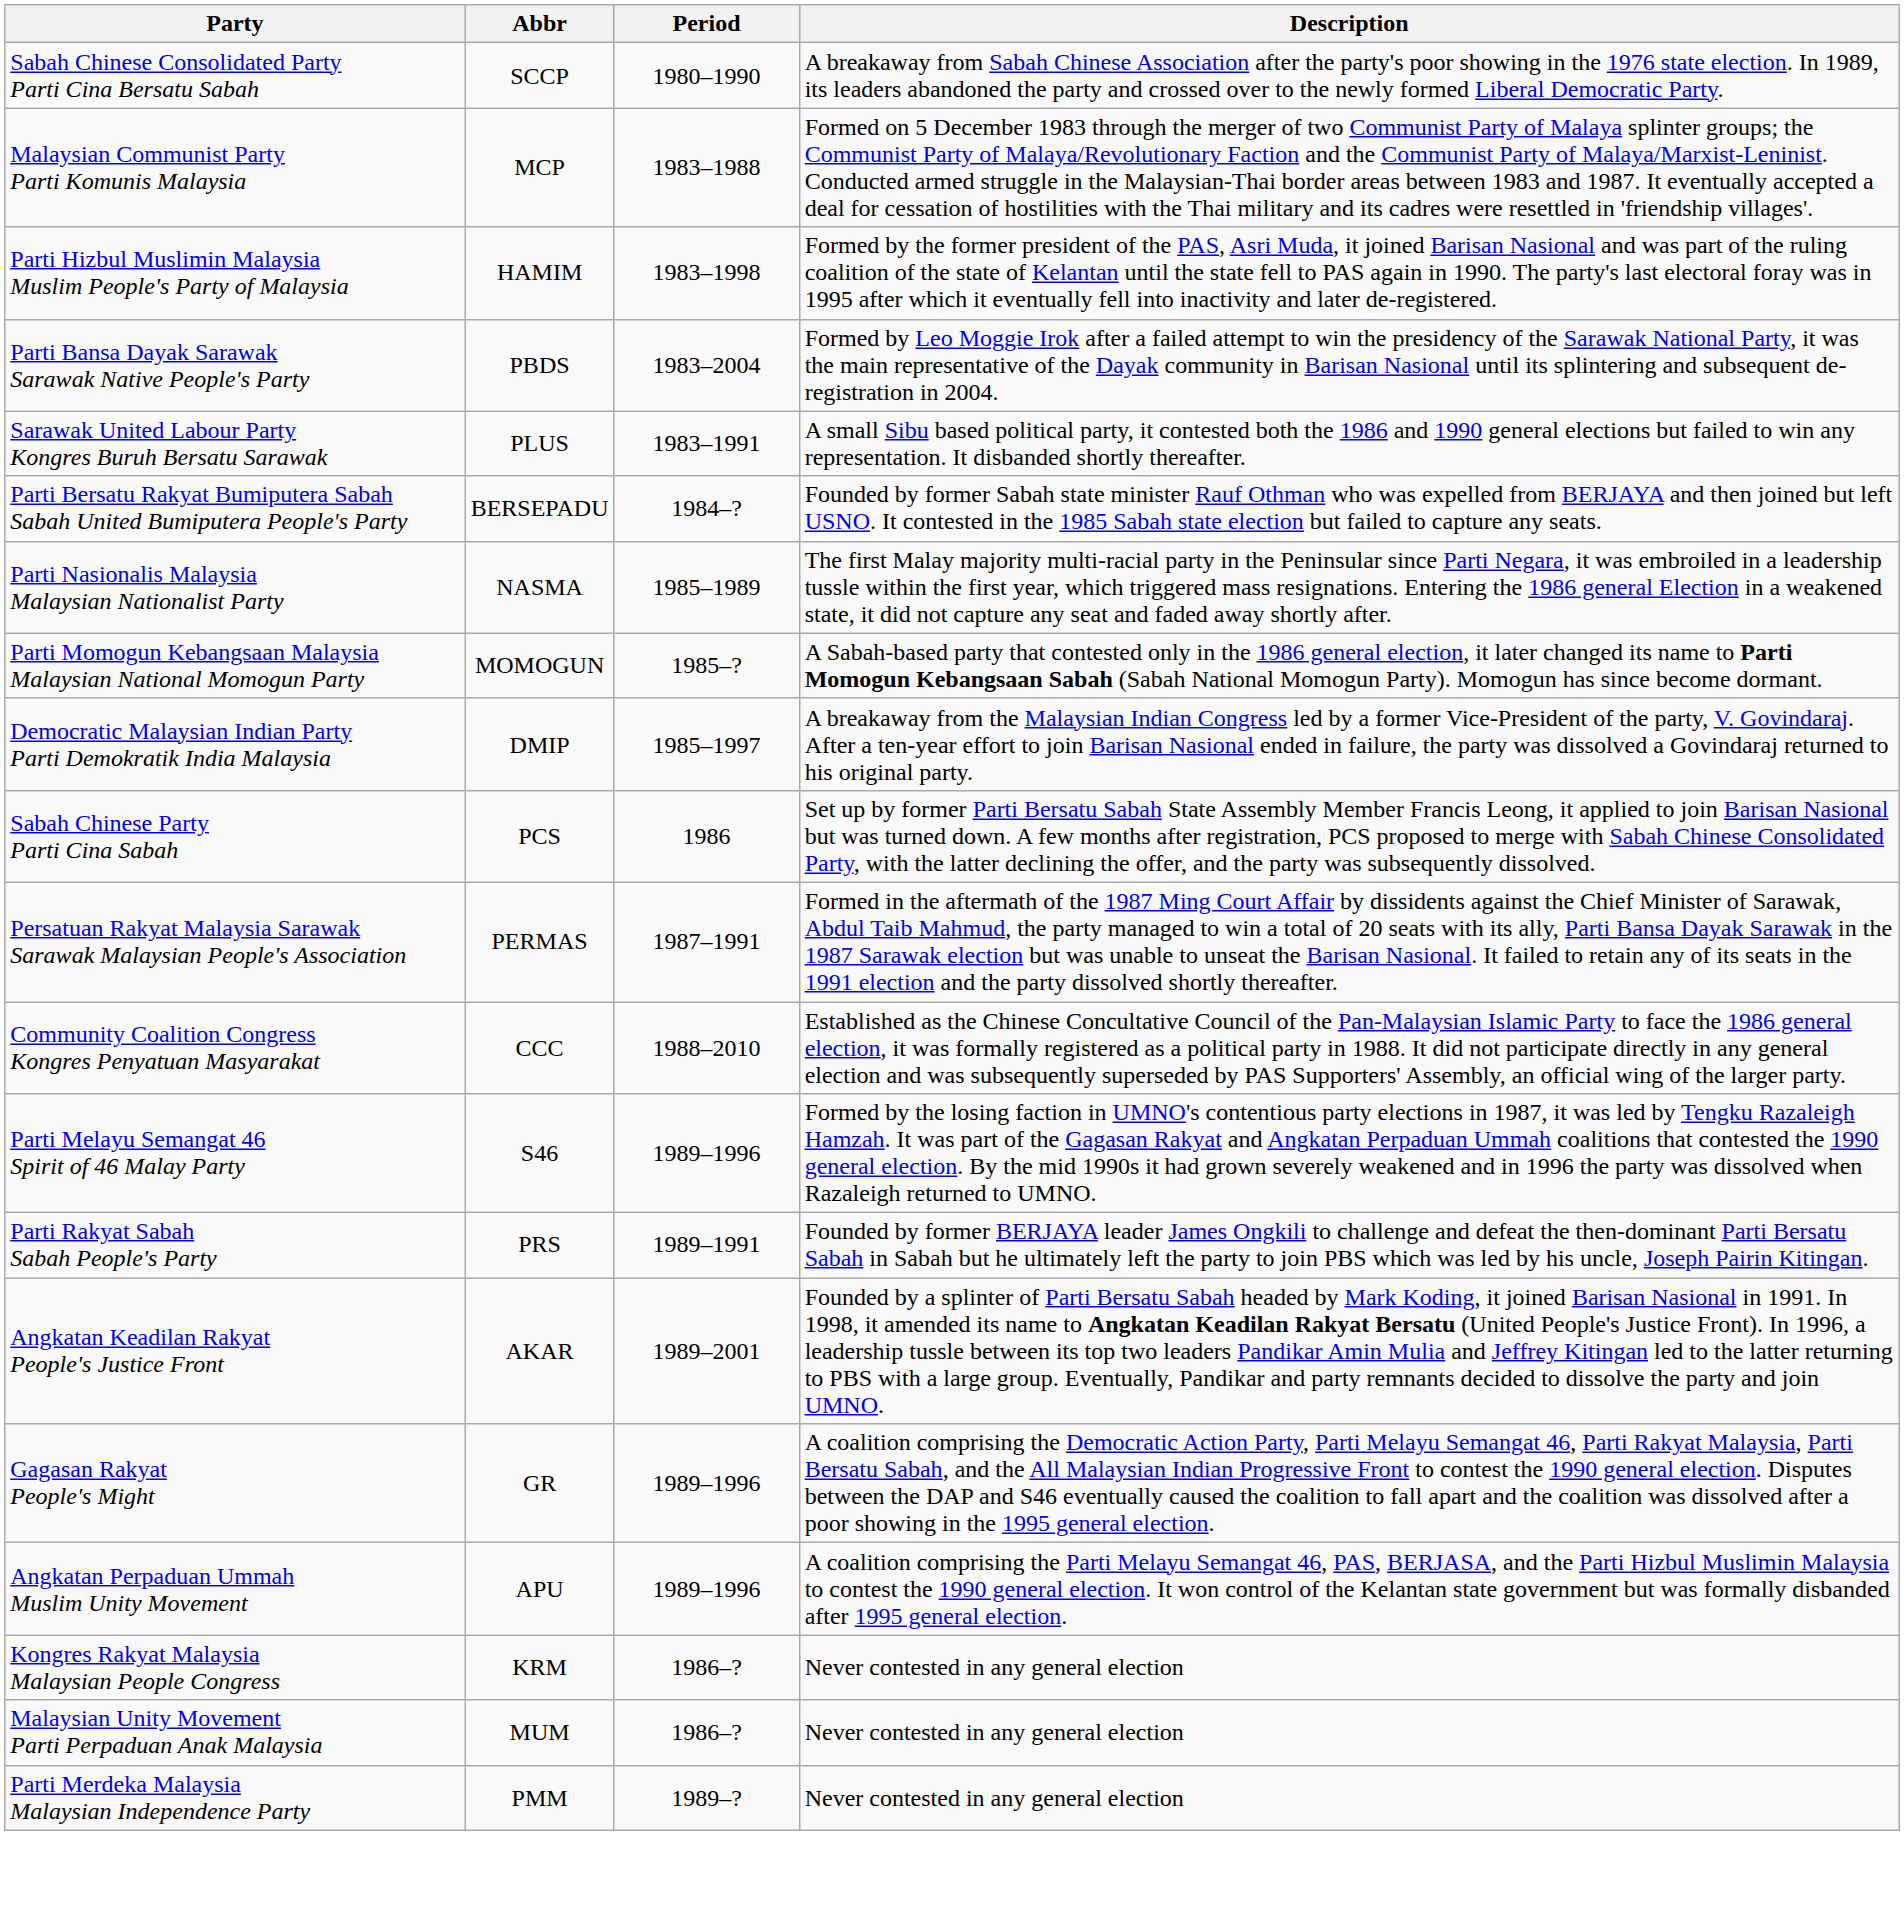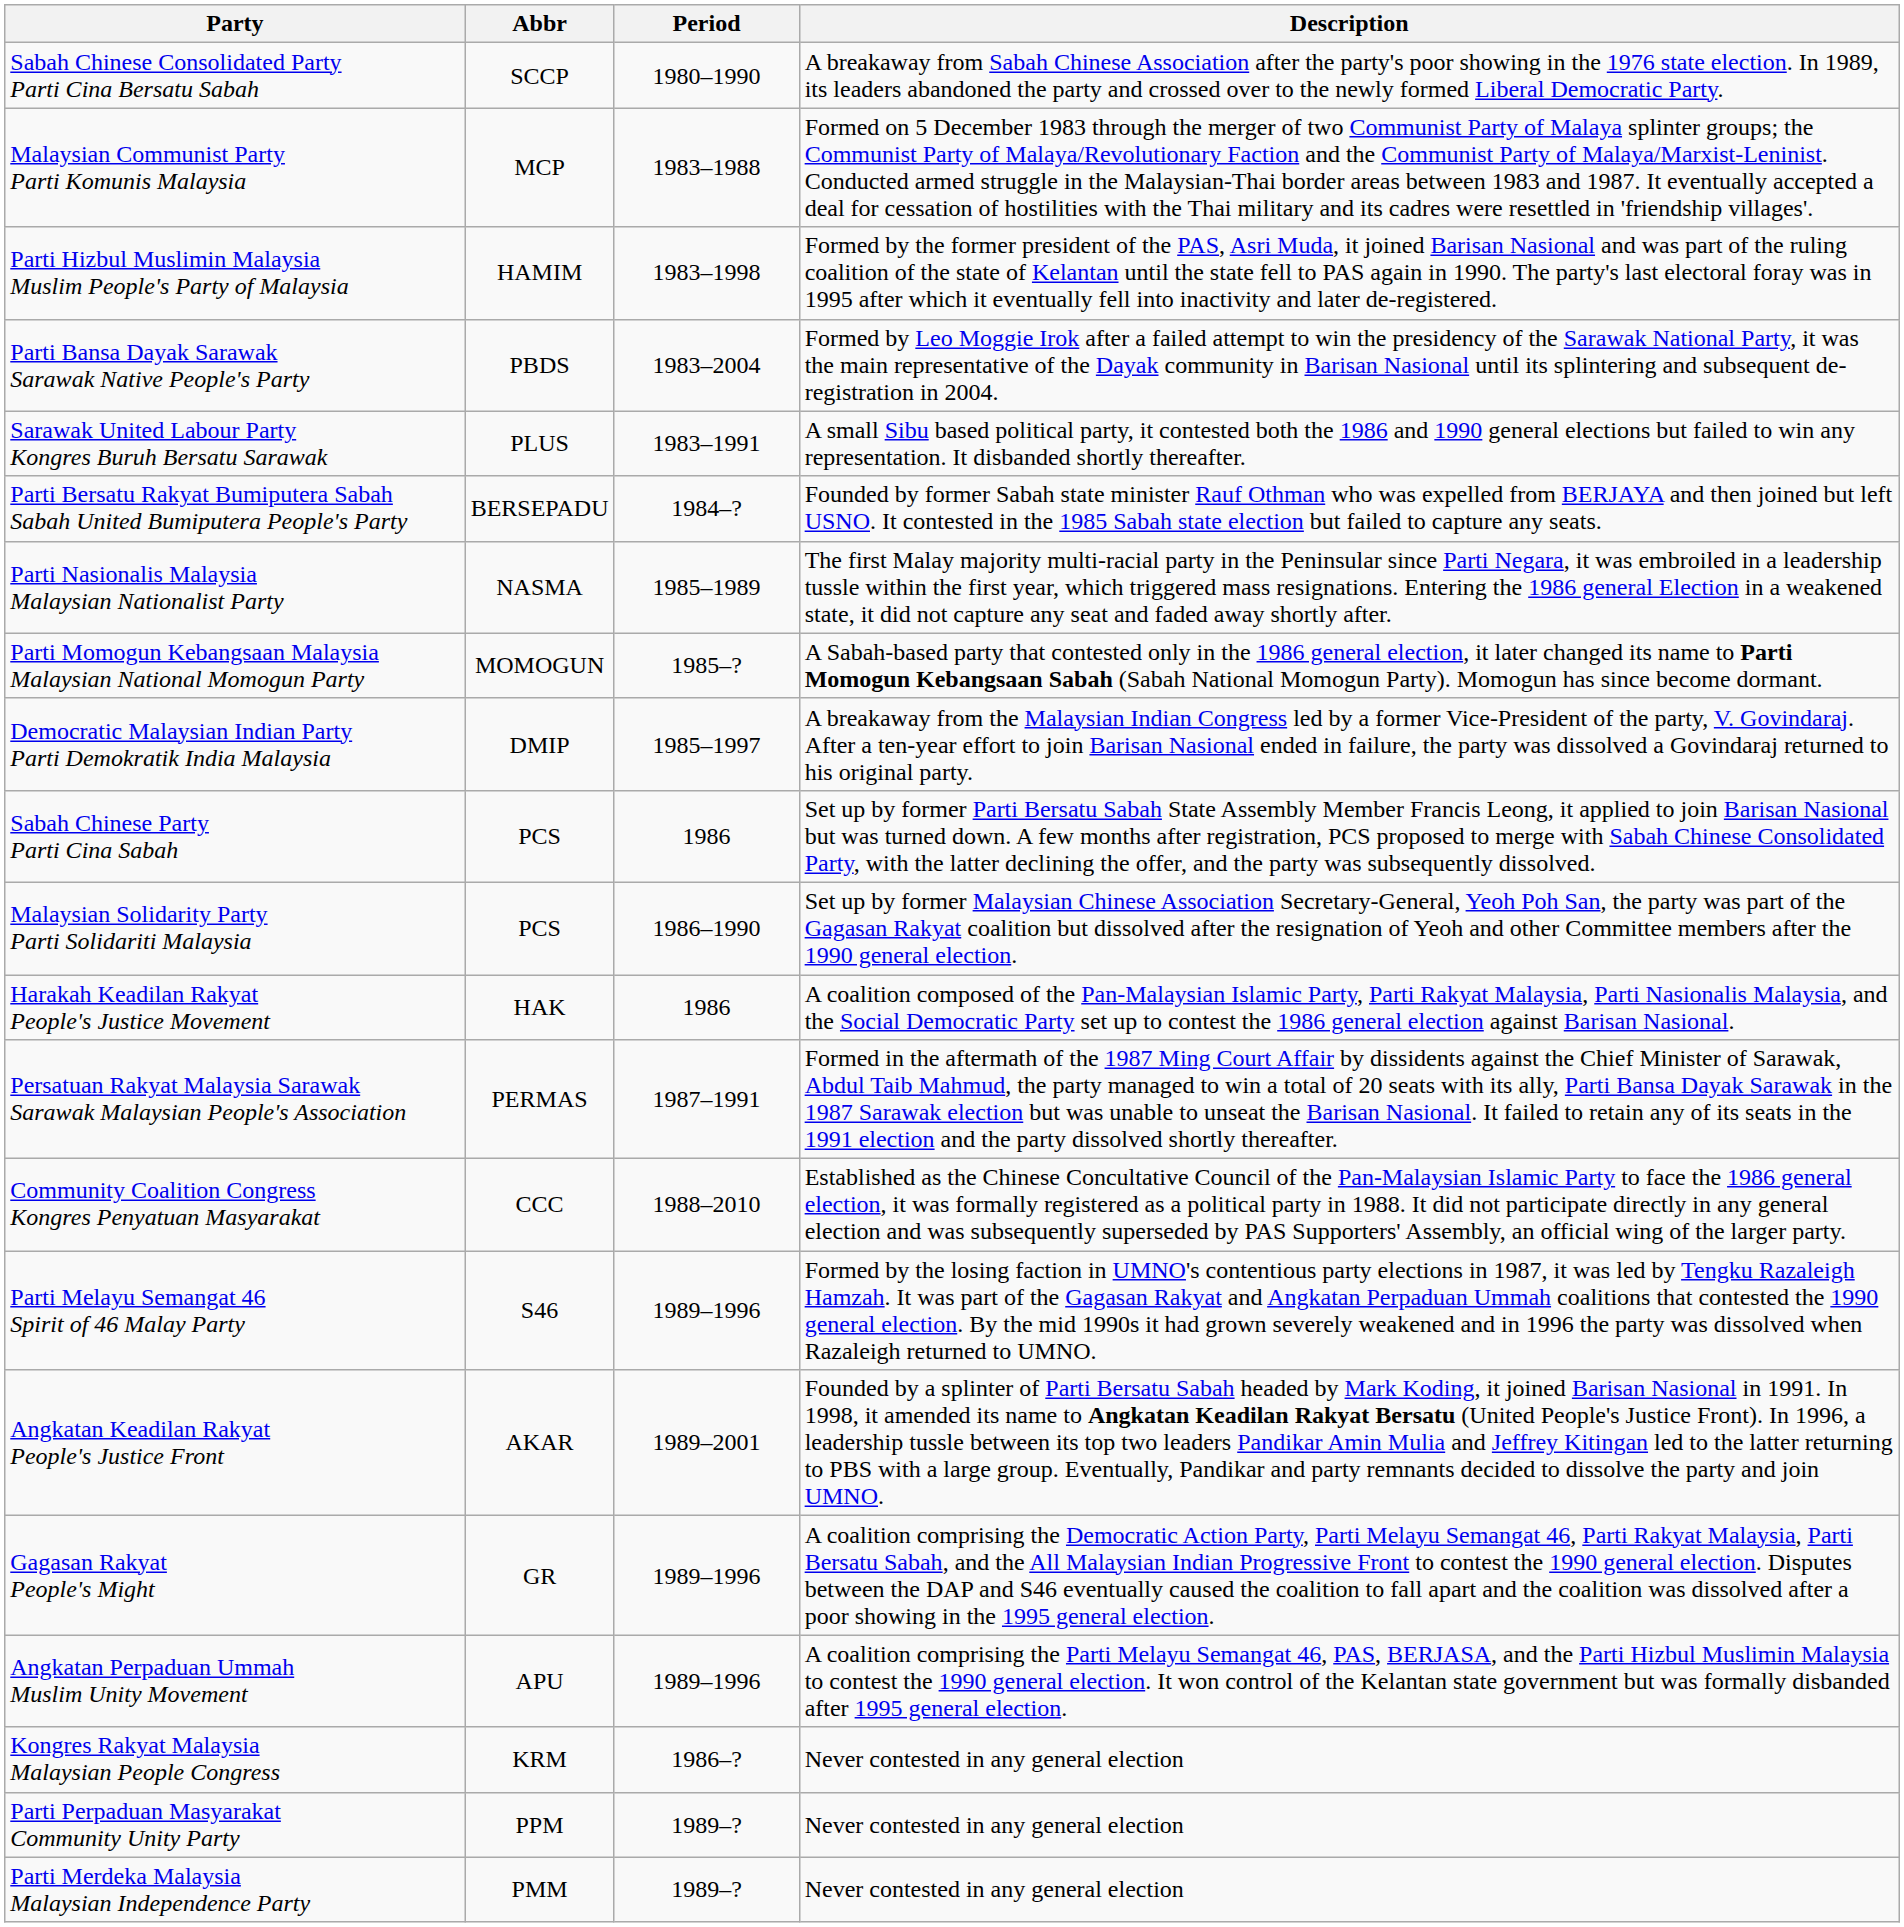+ row: Malaysian Solidarity Party Parti Solidariti Malaysia | PCS | 1986–1990 | Set up by former Malaysian Chinese Association Secretary-General, Yeoh Poh San, the party was part of the Gagasan Rakyat coalition but dissolved after the resignation of Yeoh and other Committee members after the 1990 general election.
+ row: Harakah Keadilan Rakyat People's Justice Movement | HAK | 1986 | A coalition composed of the Pan-Malaysian Islamic Party, Parti Rakyat Malaysia, Parti Nasionalis Malaysia, and the Social Democratic Party set up to contest the 1986 general election against Barisan Nasional.
- row: Parti Rakyat Sabah Sabah People's Party | PRS | 1989–1991 | Founded by former BERJAYA leader James Ongkili to challenge and defeat the then-dominant Parti Bersatu Sabah in Sabah but he ultimately left the party to join PBS which was led by his uncle, Joseph Pairin Kitingan.
- row: Malaysian Unity Movement Parti Perpaduan Anak Malaysia | MUM | 1986–? | Never contested in any general election
+ row: Parti Perpaduan Masyarakat Community Unity Party | PPM | 1989–? | Never contested in any general election
